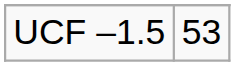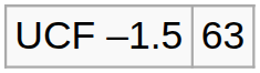UCF –1.5 | column 2: 53 -> 63
